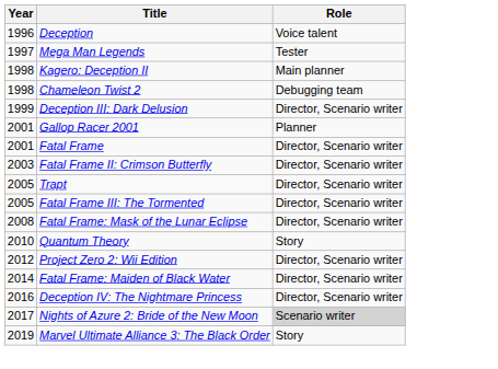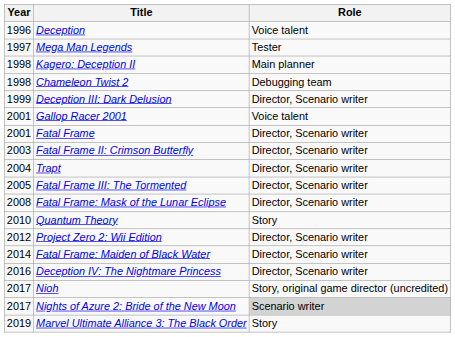Gallop Racer 2001 | Role: Planner -> Voice talent
Trapt | Year: 2005 -> 2004
+ row: 2017 | Nioh | Story, original game director (uncredited)
